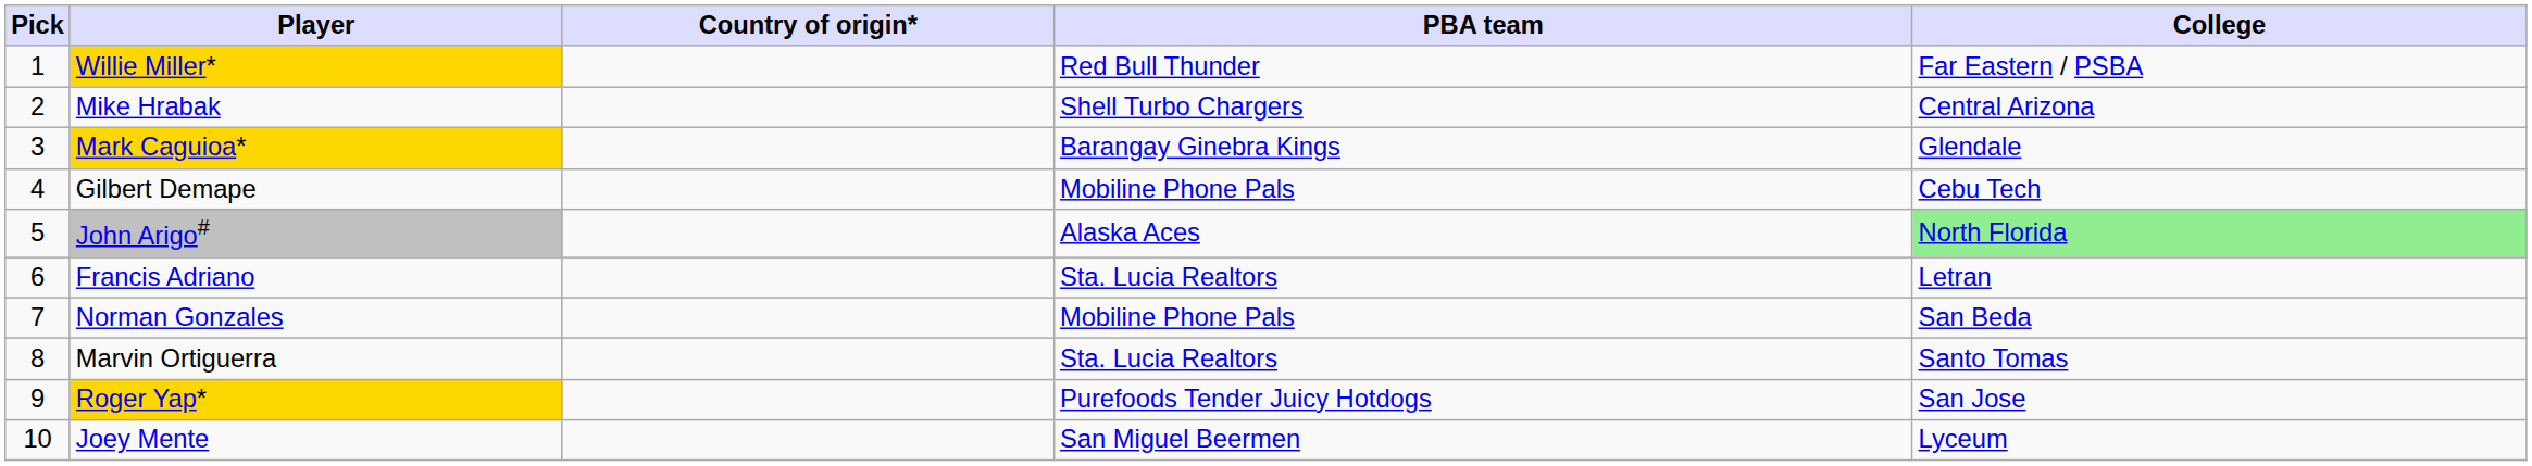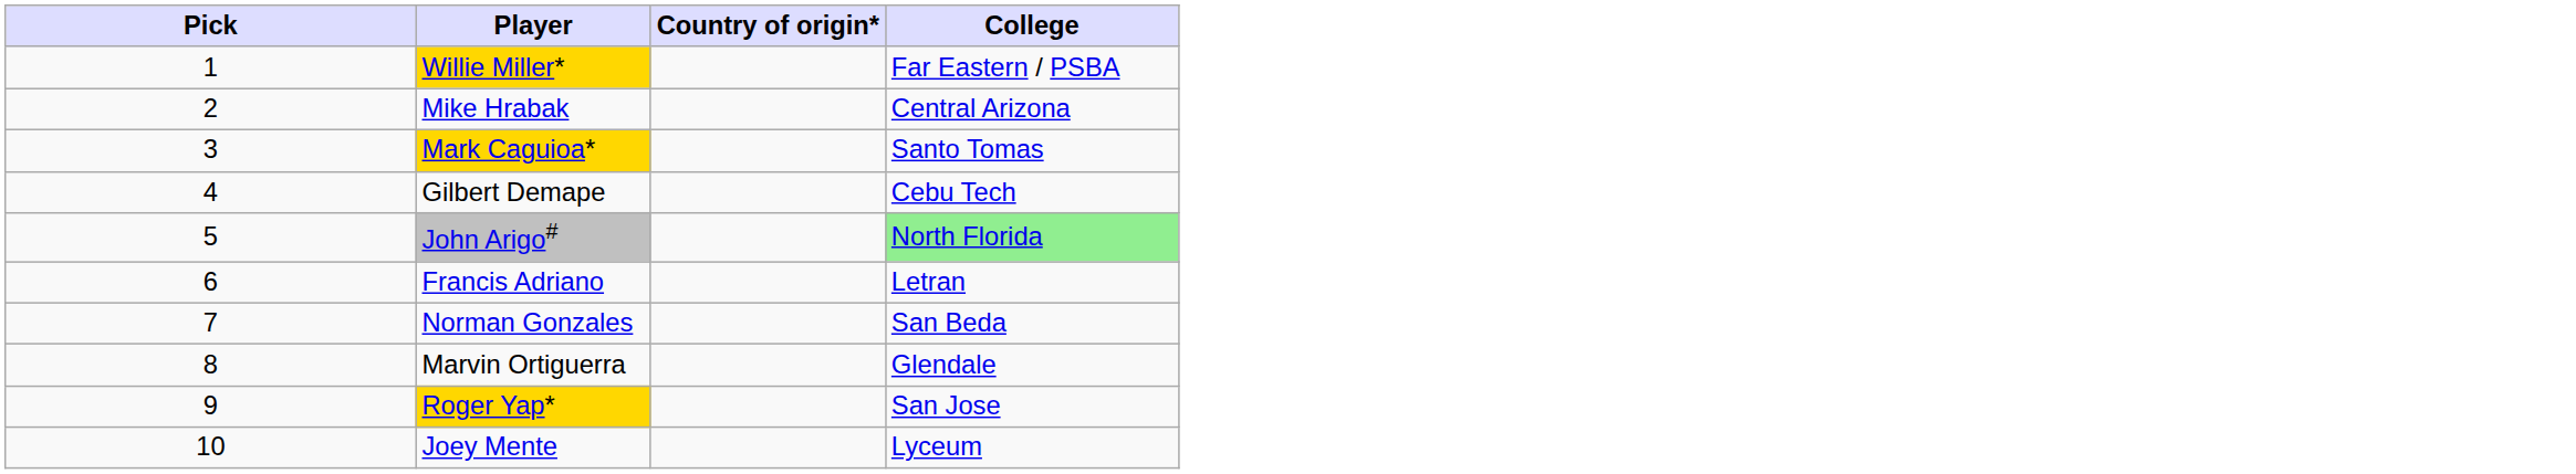- column: PBA team | Red Bull Thunder | Shell Turbo Chargers | Barangay Ginebra Kings | Mobiline Phone Pals | Alaska Aces | Sta. Lucia Realtors | Mobiline Phone Pals | Sta. Lucia Realtors | Purefoods Tender Juicy Hotdogs | San Miguel Beermen
Mark Caguioa* | College: Glendale -> Santo Tomas
Marvin Ortiguerra | College: Santo Tomas -> Glendale
